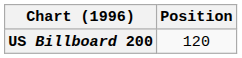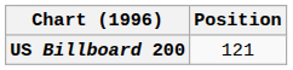US Billboard 200 | Position: 120 -> 121
